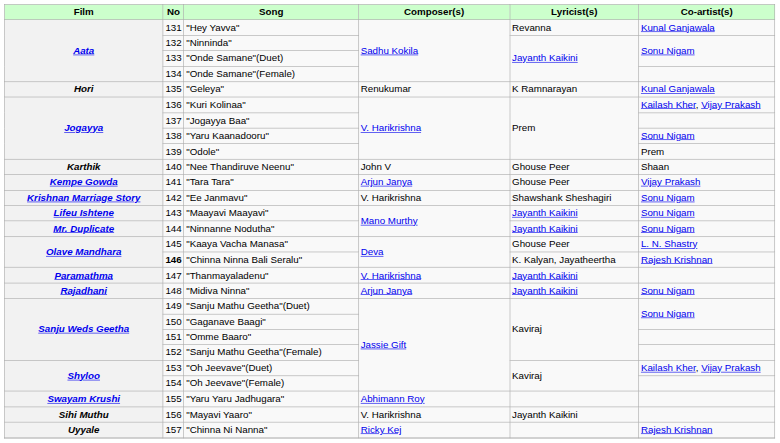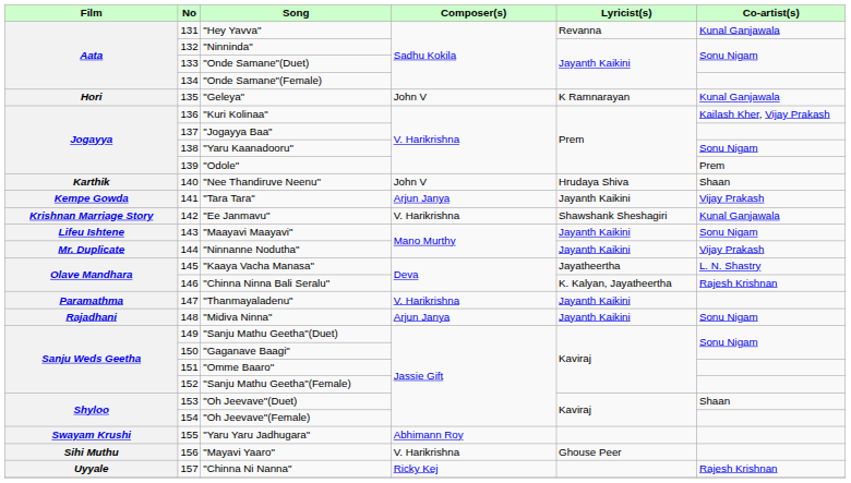"Geleya" | Composer(s): Renukumar -> John V
"Nee Thandiruve Neenu" | Lyricist(s): Ghouse Peer -> Hrudaya Shiva
"Tara Tara" | Lyricist(s): Ghouse Peer -> Jayanth Kaikini
"Ee Janmavu" | Co-artist(s): Sonu Nigam -> Kunal Ganjawala
"Ninnanne Nodutha" | Co-artist(s): Sonu Nigam -> Vijay Prakash
"Kaaya Vacha Manasa" | Lyricist(s): Ghouse Peer -> Jayatheertha
"Chinna Ninna Bali Seralu" | No: bold -> normal
"Oh Jeevave"(Duet) | Co-artist(s): Kailash Kher, Vijay Prakash -> Shaan
"Mayavi Yaaro" | Lyricist(s): Jayanth Kaikini -> Ghouse Peer
